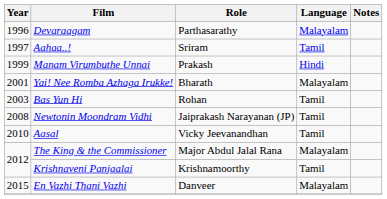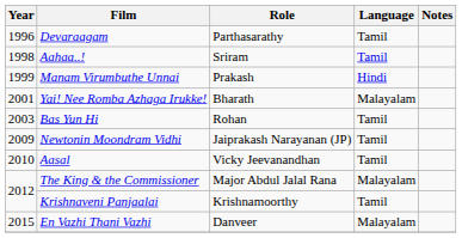Devaraagam | Language: Malayalam -> Tamil
Aahaa..! | Year: 1997 -> 1998
Newtonin Moondram Vidhi | Year: 2008 -> 2009
